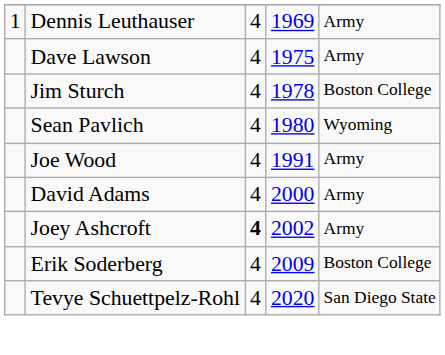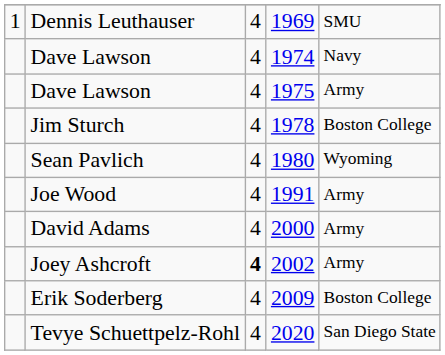Dennis Leuthauser | column 5: Army -> SMU
+ row: Dave Lawson | 4 | 1974 | Navy
